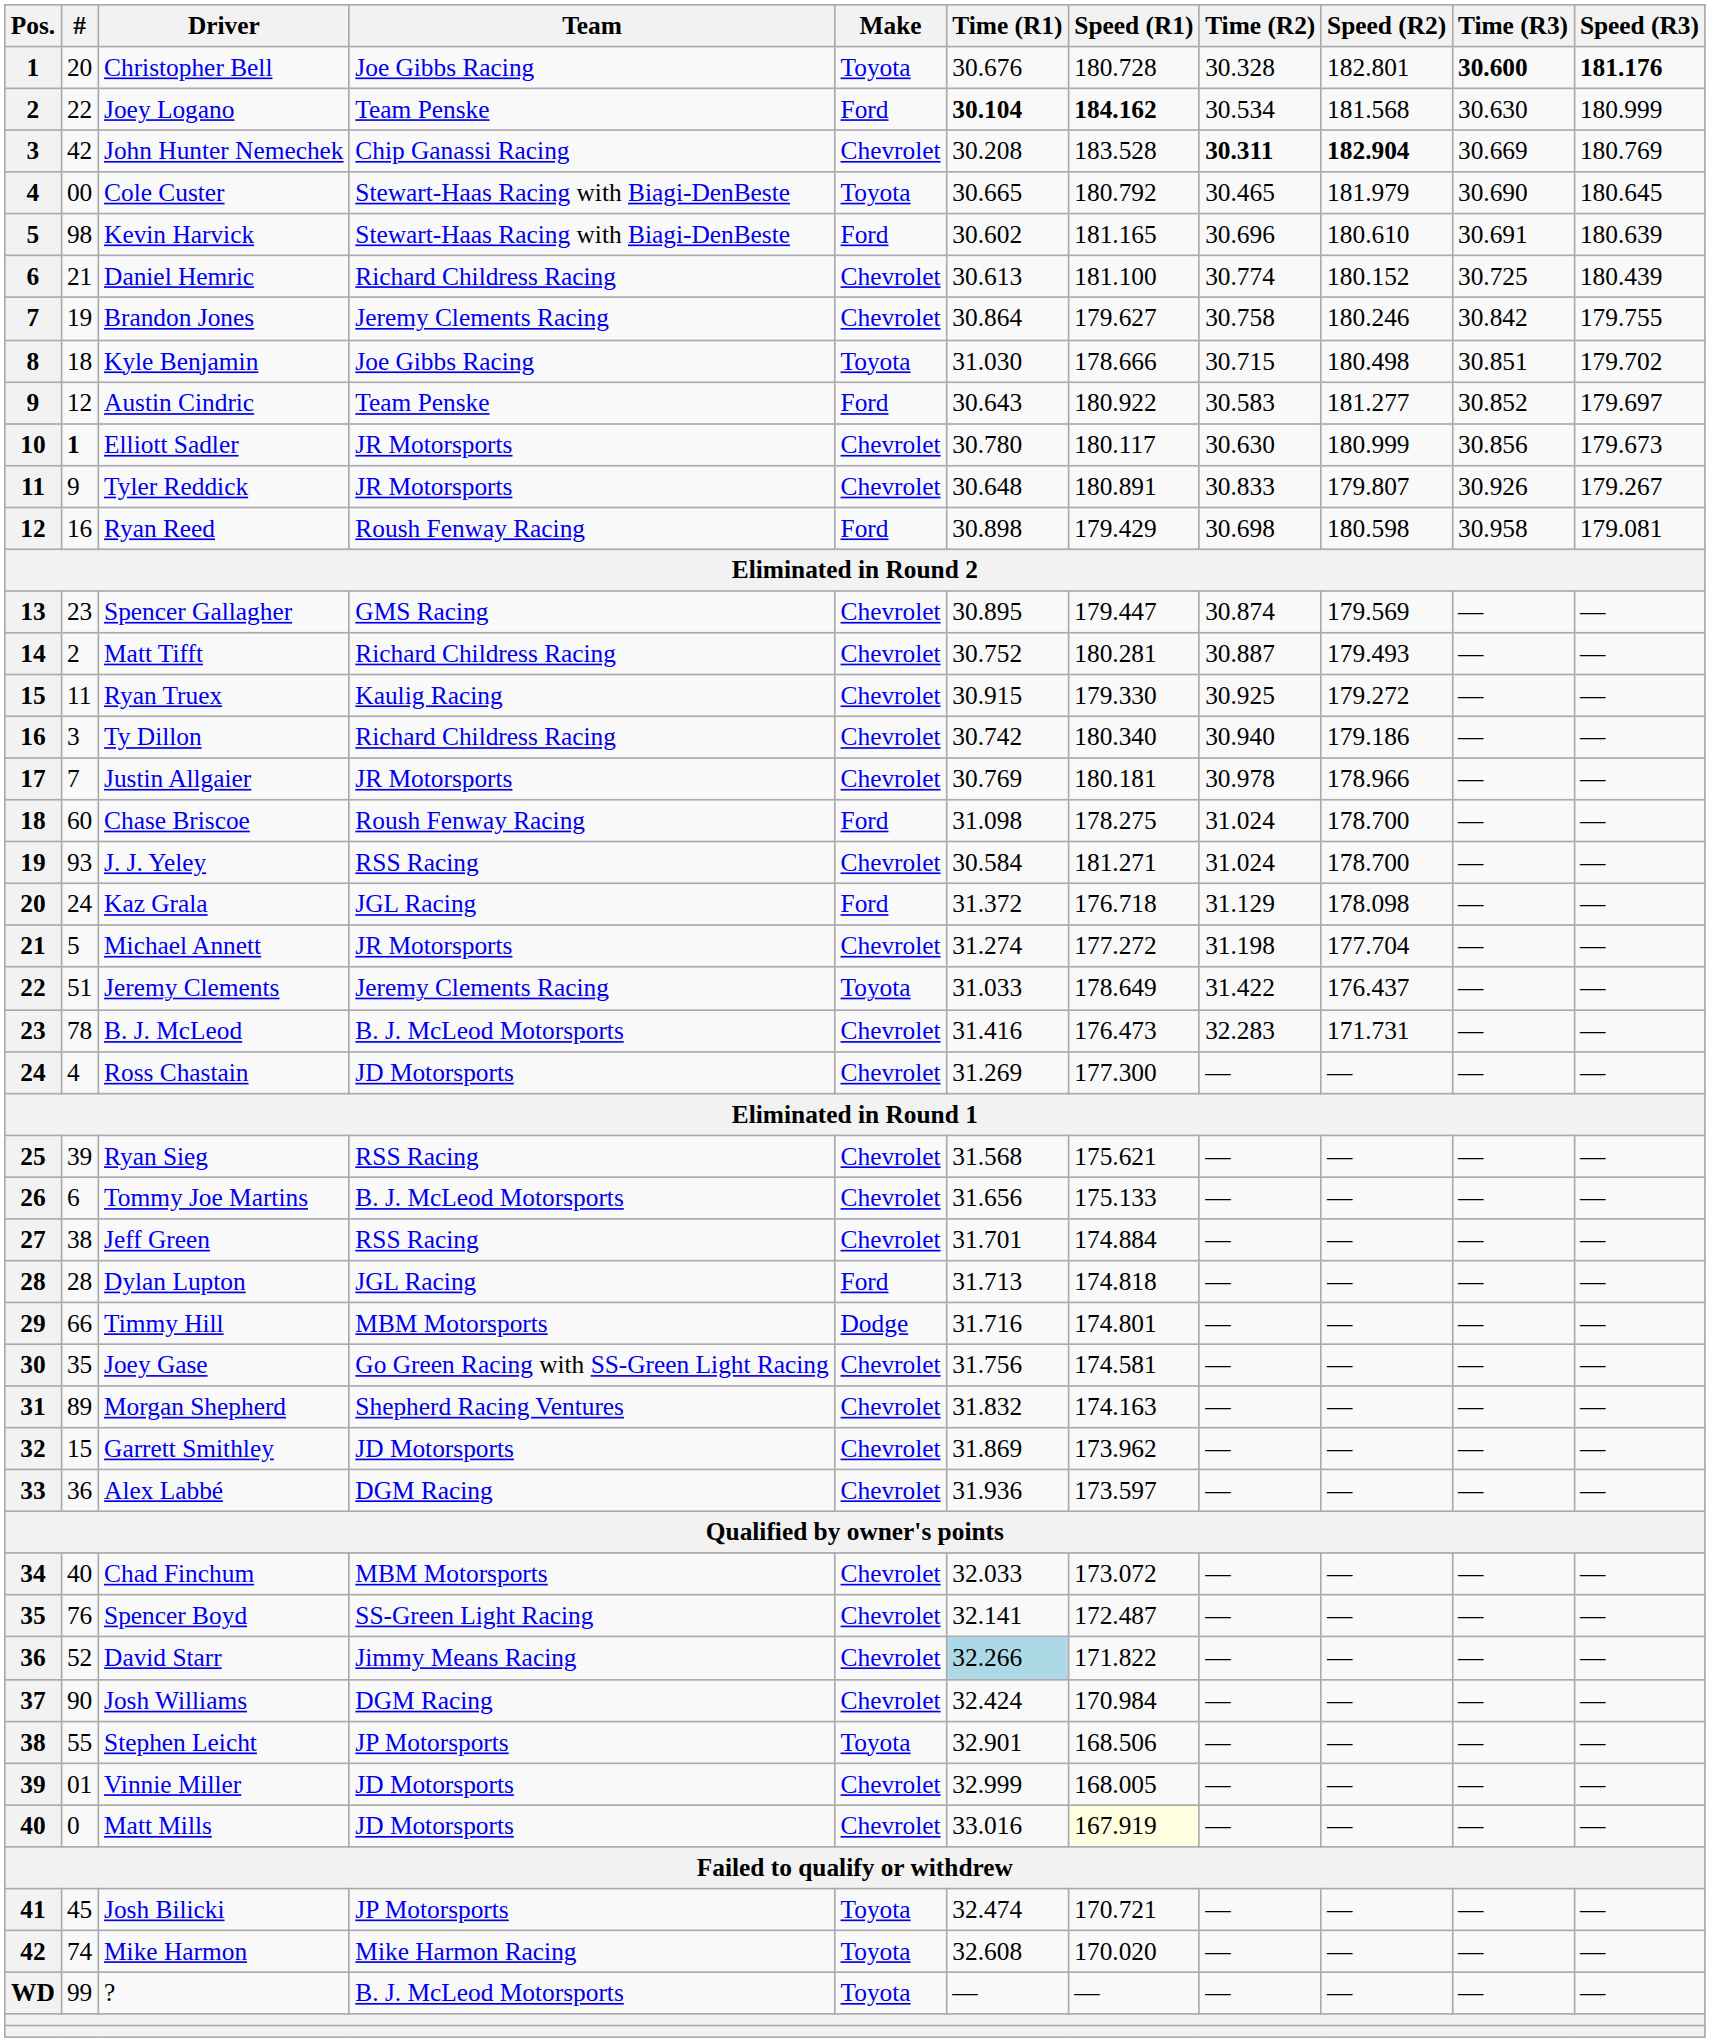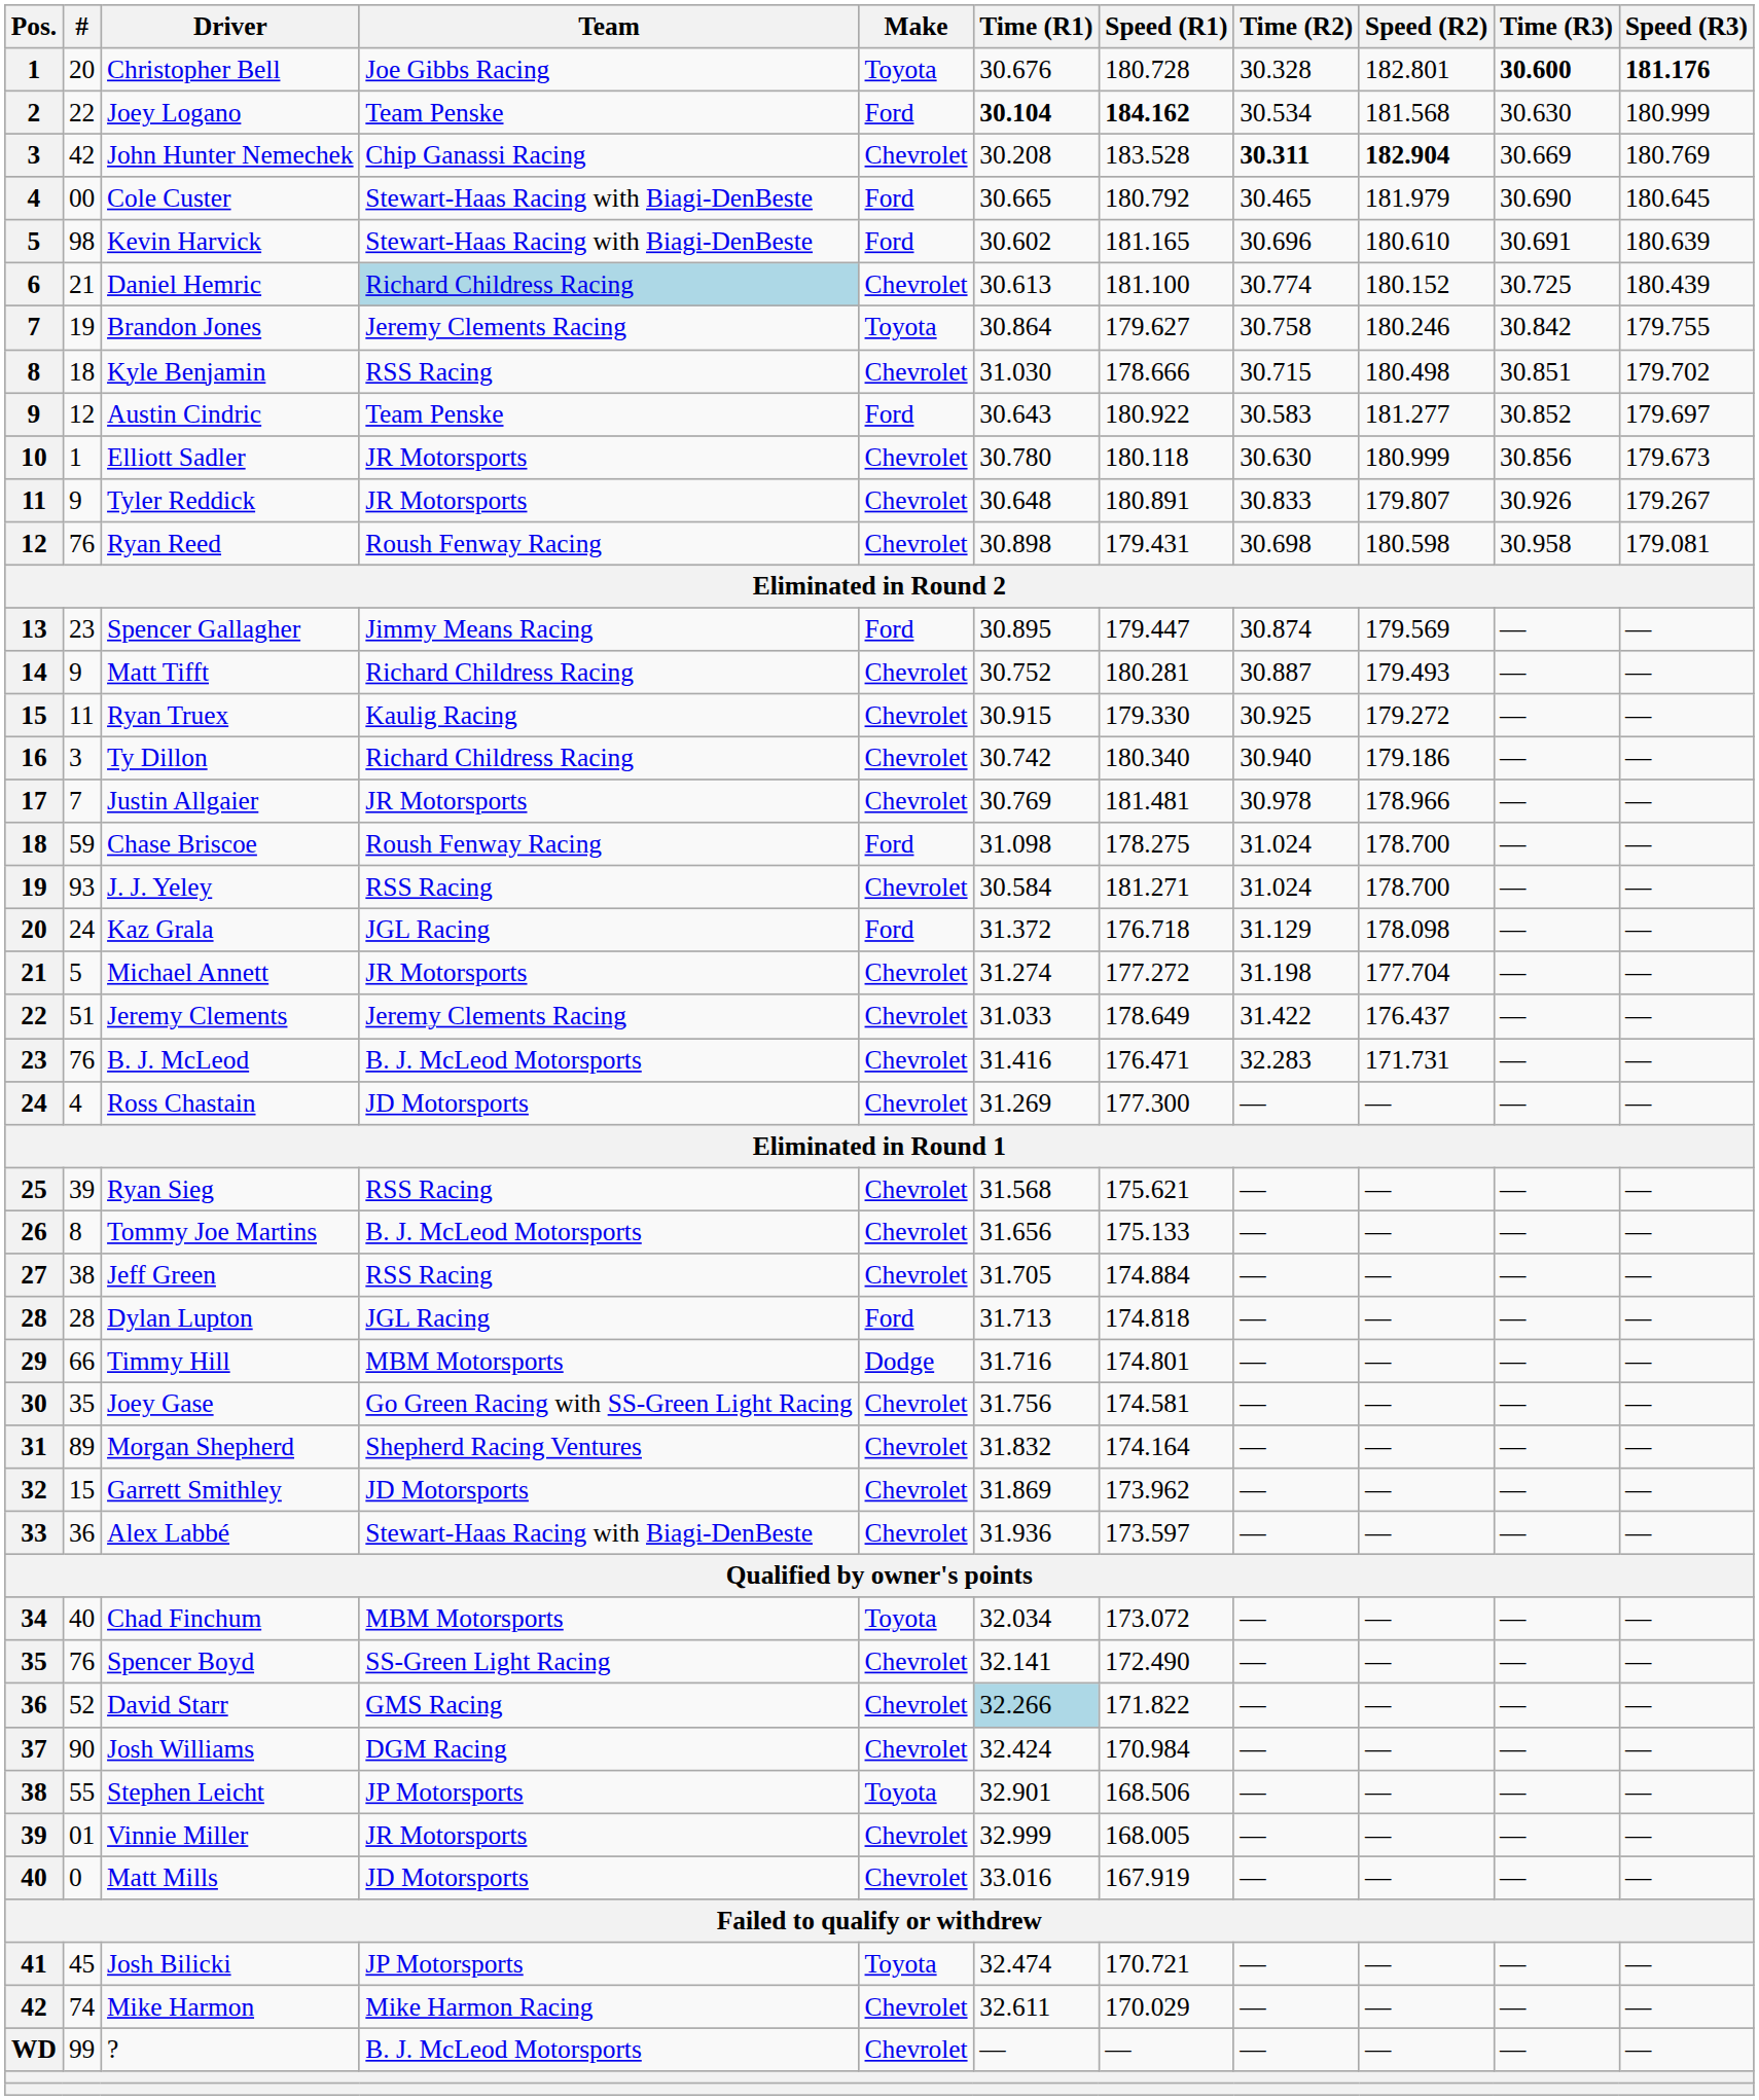Cole Custer | Make: Toyota -> Ford
Daniel Hemric | Team: no background -> lightblue background
Brandon Jones | Make: Chevrolet -> Toyota
Kyle Benjamin | Team: Joe Gibbs Racing -> RSS Racing
Kyle Benjamin | Make: Toyota -> Chevrolet
Elliott Sadler | #: bold -> normal
Elliott Sadler | Speed (R1): 180.117 -> 180.118
Ryan Reed | #: 16 -> 76
Ryan Reed | Make: Ford -> Chevrolet
Ryan Reed | Speed (R1): 179.429 -> 179.431
Spencer Gallagher | Team: GMS Racing -> Jimmy Means Racing
Spencer Gallagher | Make: Chevrolet -> Ford
Matt Tifft | #: 2 -> 9
Justin Allgaier | Speed (R1): 180.181 -> 181.481
Chase Briscoe | #: 60 -> 59
Jeremy Clements | Make: Toyota -> Chevrolet
B. J. McLeod | #: 78 -> 76
B. J. McLeod | Speed (R1): 176.473 -> 176.471
Tommy Joe Martins | #: 6 -> 8
Jeff Green | Time (R1): 31.701 -> 31.705
Morgan Shepherd | Speed (R1): 174.163 -> 174.164
Alex Labbé | Team: DGM Racing -> Stewart-Haas Racing with Biagi-DenBeste
Chad Finchum | Make: Chevrolet -> Toyota
Chad Finchum | Time (R1): 32.033 -> 32.034
Spencer Boyd | Speed (R1): 172.487 -> 172.490
David Starr | Team: Jimmy Means Racing -> GMS Racing
Vinnie Miller | Team: JD Motorsports -> JR Motorsports
Matt Mills | Speed (R1): lightyellow background -> no background
Mike Harmon | Make: Toyota -> Chevrolet
Mike Harmon | Time (R1): 32.608 -> 32.611
Mike Harmon | Speed (R1): 170.020 -> 170.029
? | Make: Toyota -> Chevrolet
